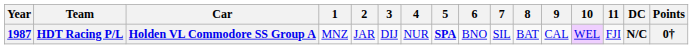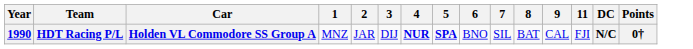- column: 10 | WEL
HDT Racing P/L | Year: 1987 -> 1990
HDT Racing P/L | 4: normal -> bold
